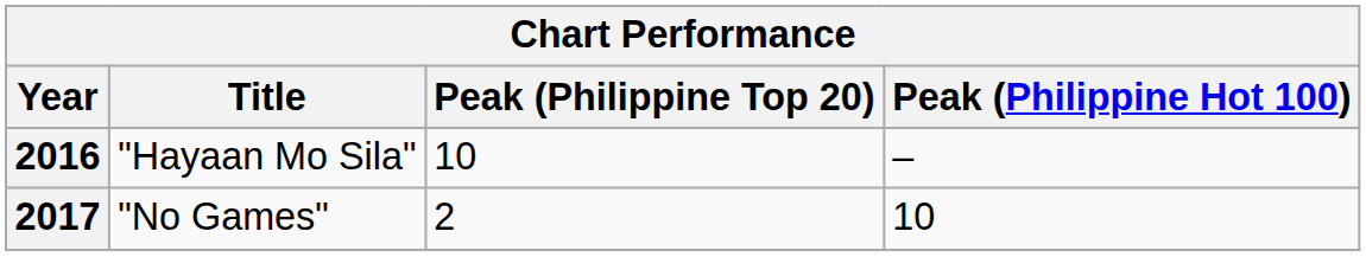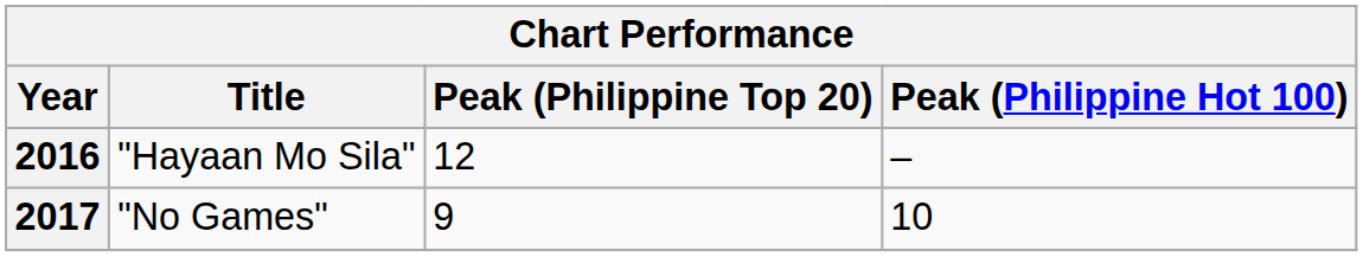2016 | Peak (Philippine Top 20): 10 -> 12
2017 | Peak (Philippine Top 20): 2 -> 9
